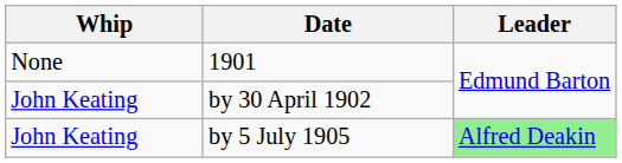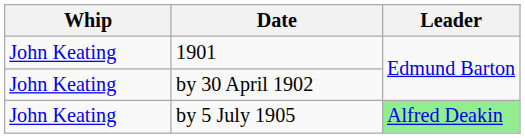1901 | Whip: None -> John Keating
